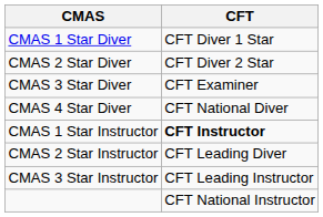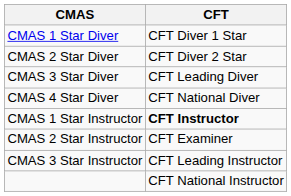CMAS 3 Star Diver | CFT: CFT Examiner -> CFT Leading Diver
CMAS 2 Star Instructor | CFT: CFT Leading Diver -> CFT Examiner
